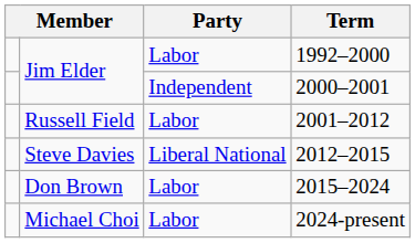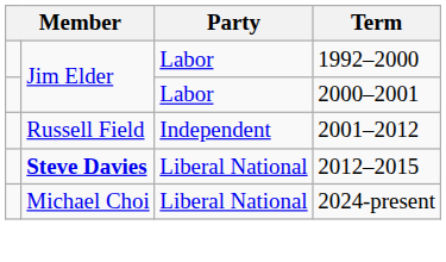2000–2001 | Party: Independent -> Labor
2001–2012 | Party: Labor -> Independent
2012–2015 | column 2: normal -> bold
- row: Don Brown | Labor | 2015–2024
2024-present | Party: Labor -> Liberal National
